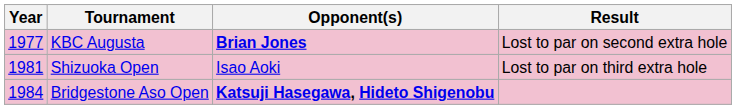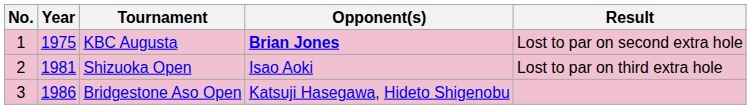+ column: No. | 1 | 2 | 3
KBC Augusta | Year: 1977 -> 1975
Bridgestone Aso Open | Year: 1984 -> 1986
Bridgestone Aso Open | Opponent(s): bold -> normal
